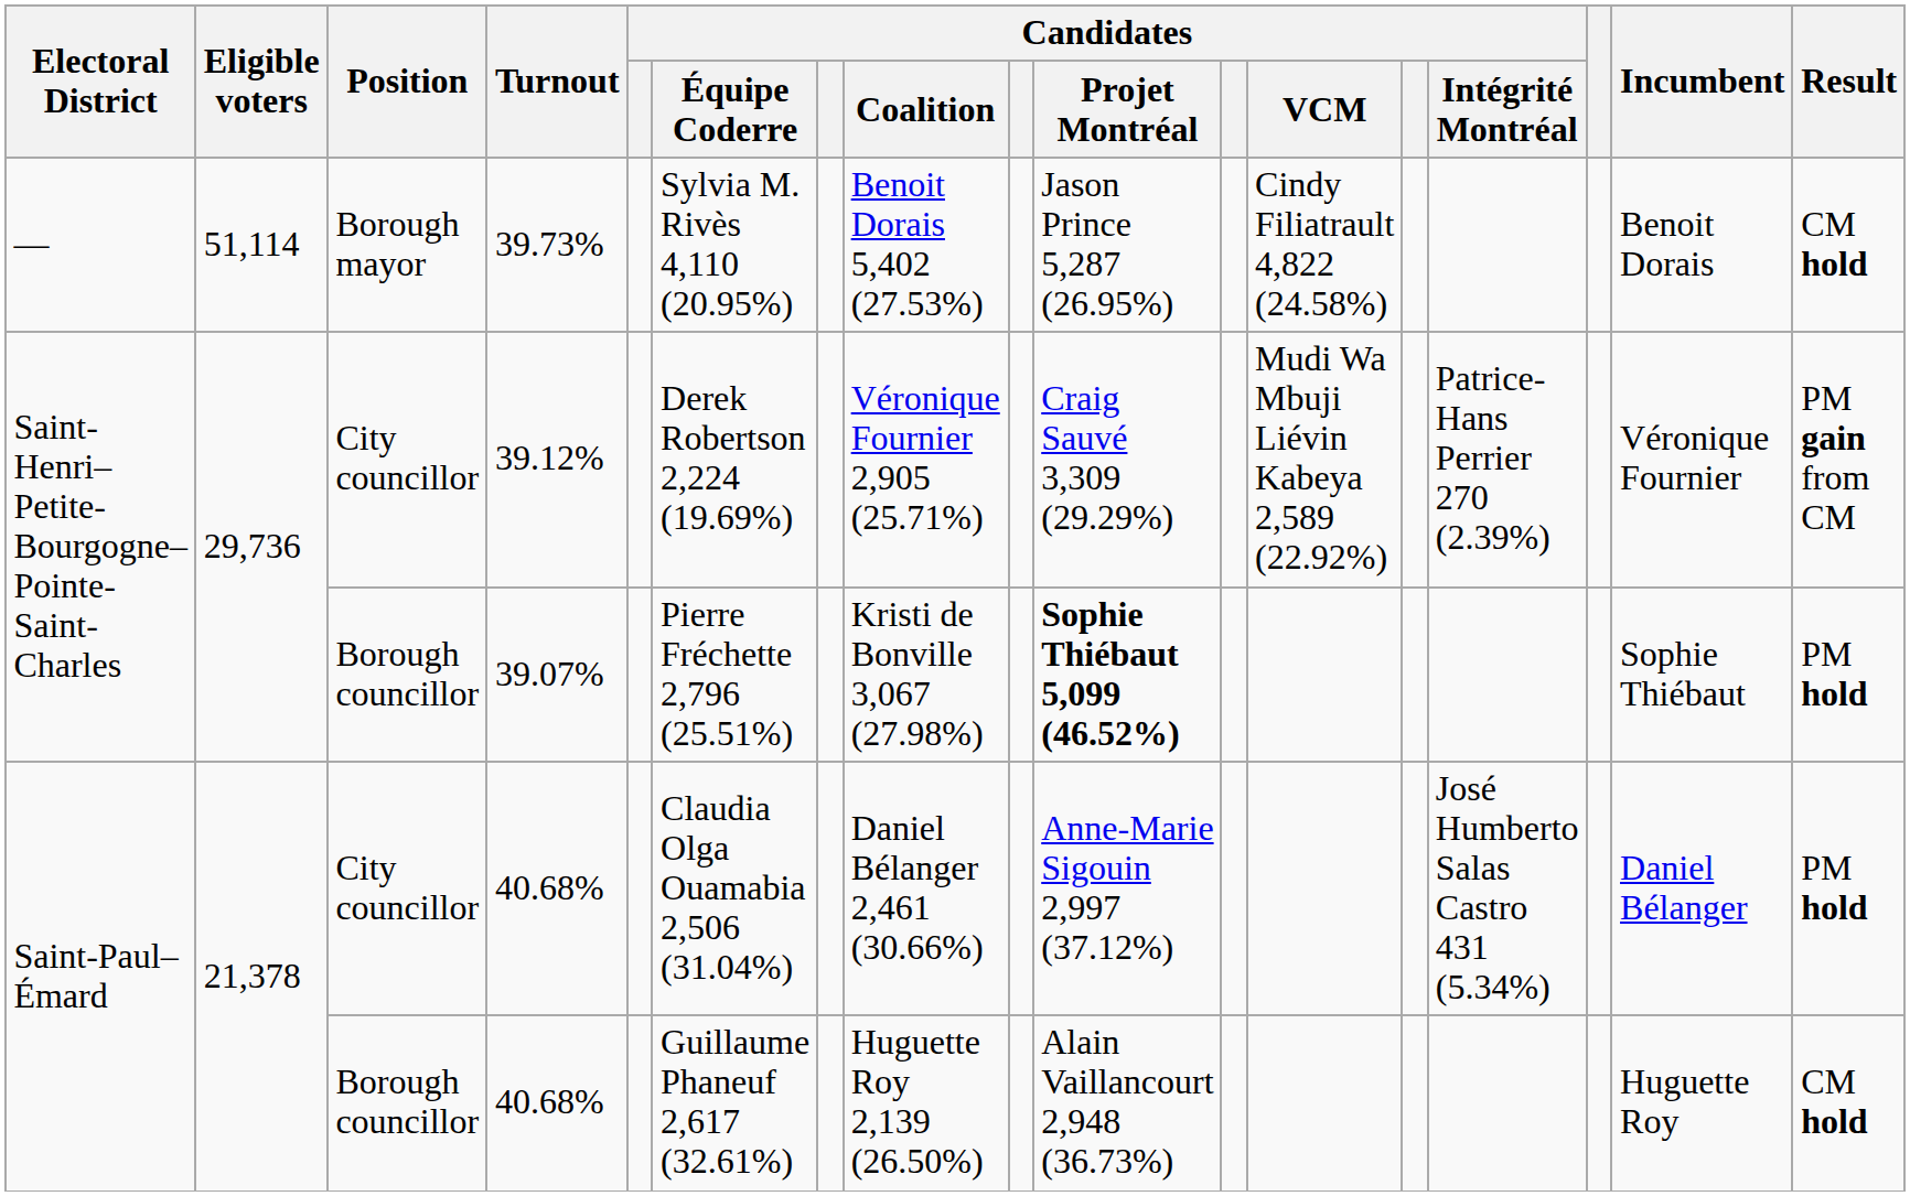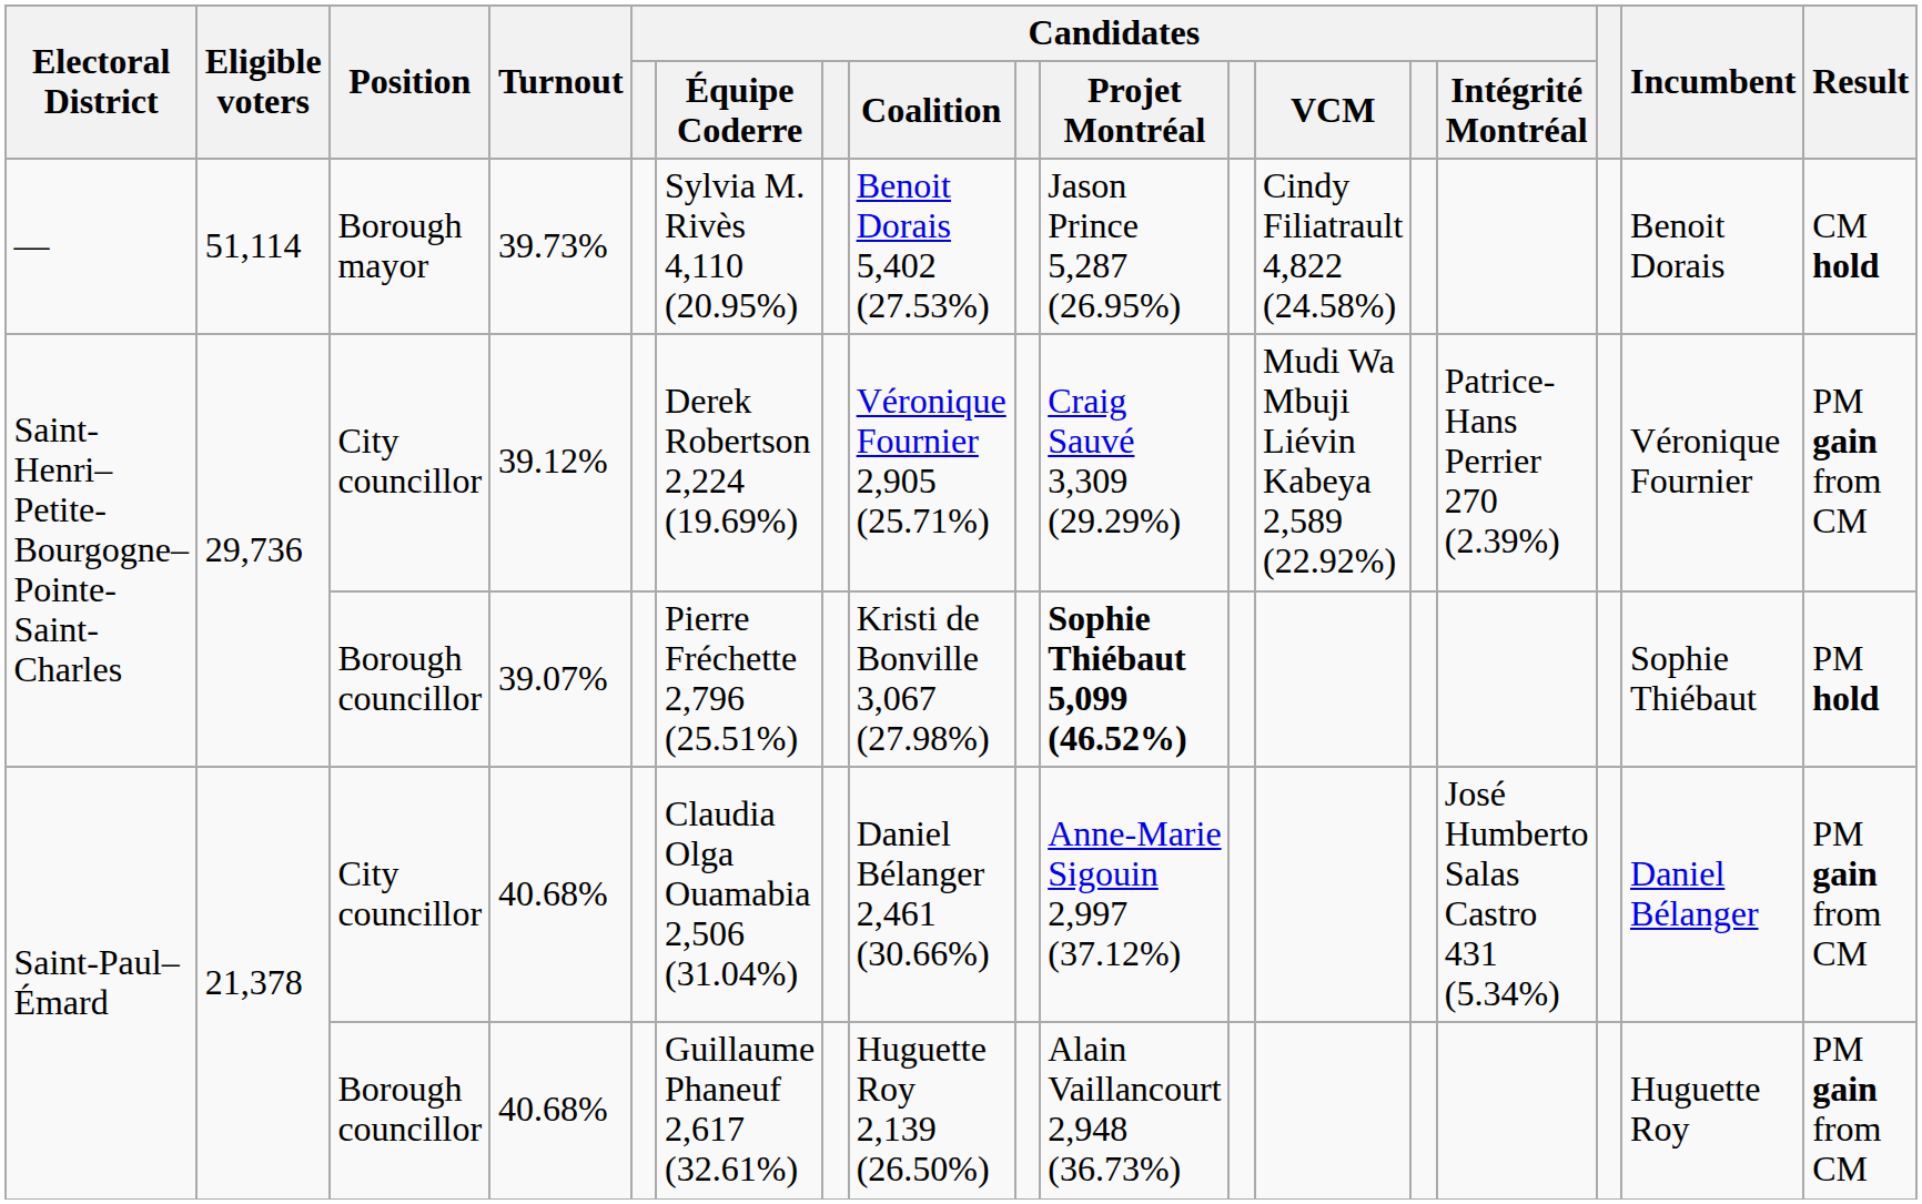City councillor / 40.68% | Result: PM hold -> PM gain from CM
Borough councillor / 40.68% | Result: CM hold -> PM gain from CM
